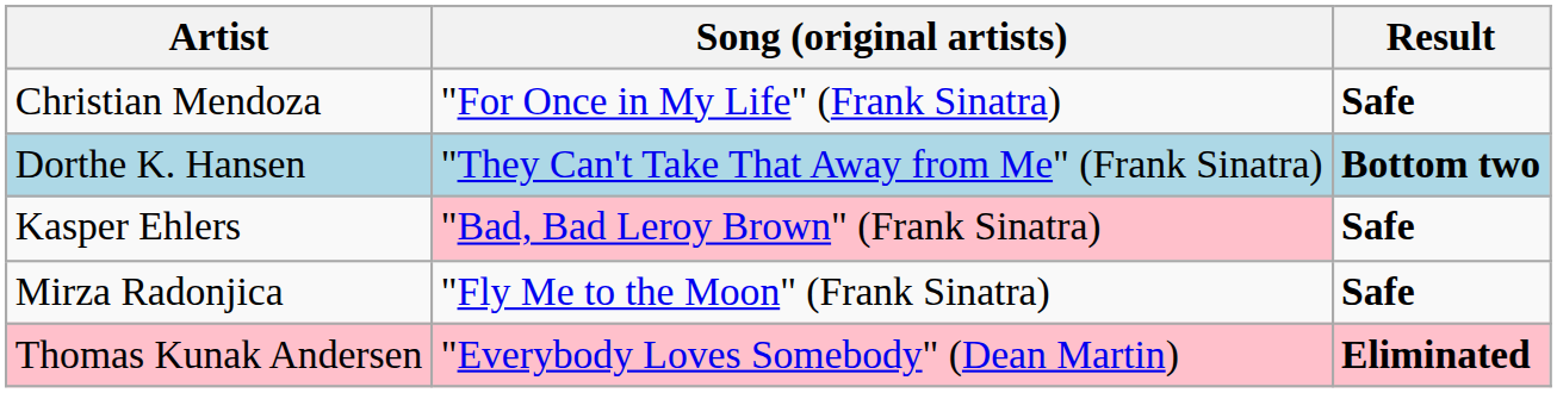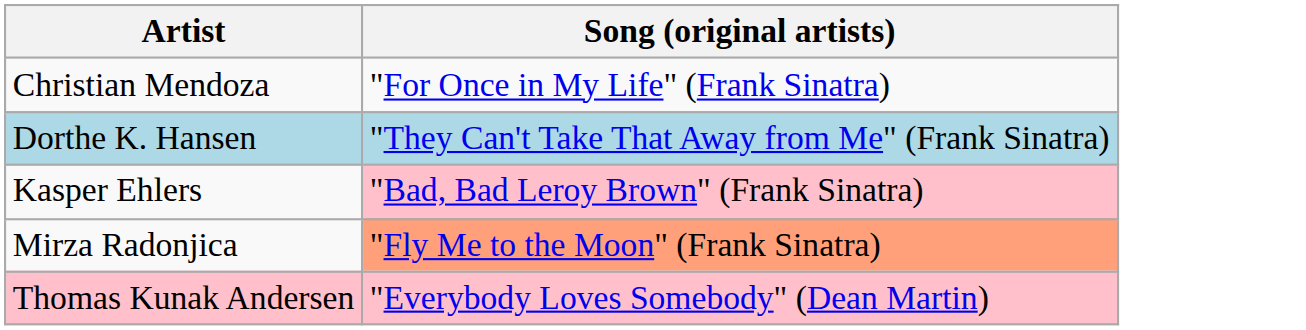- column: Result | Safe | Bottom two | Safe | Safe | Eliminated
Mirza Radonjica | Song (original artists): no background -> lightsalmon background
